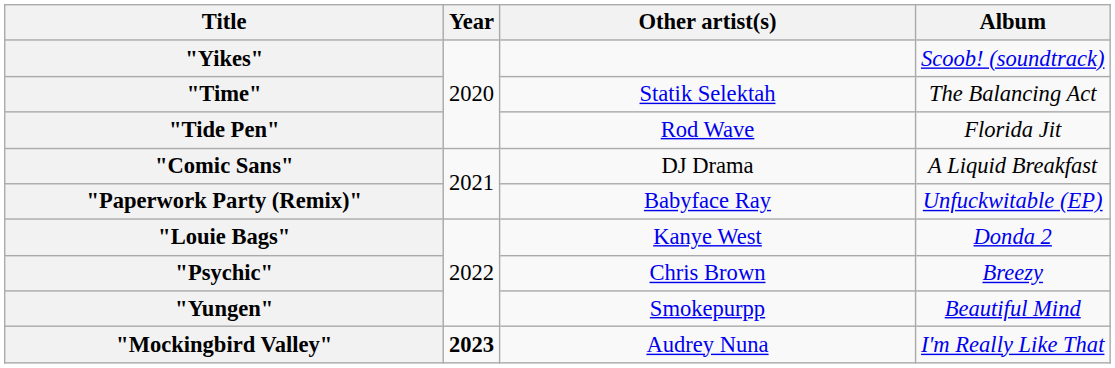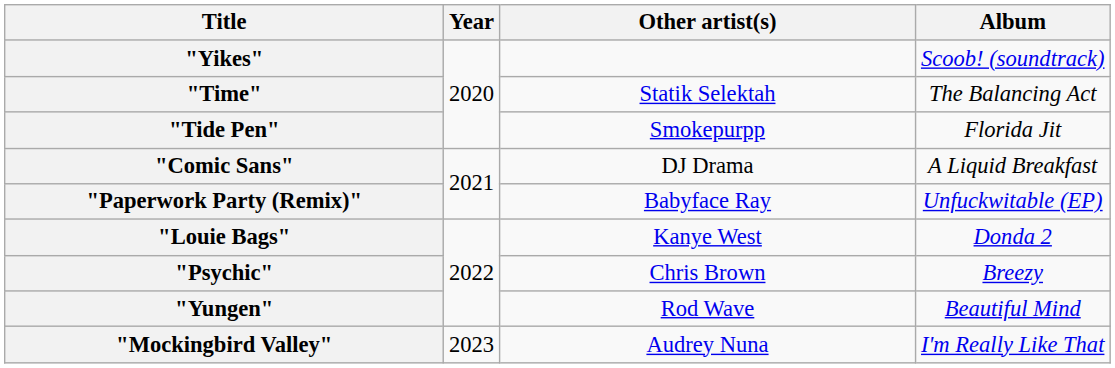"Tide Pen" | Other artist(s): Rod Wave -> Smokepurpp
"Yungen" | Other artist(s): Smokepurpp -> Rod Wave
"Mockingbird Valley" | Year: bold -> normal
